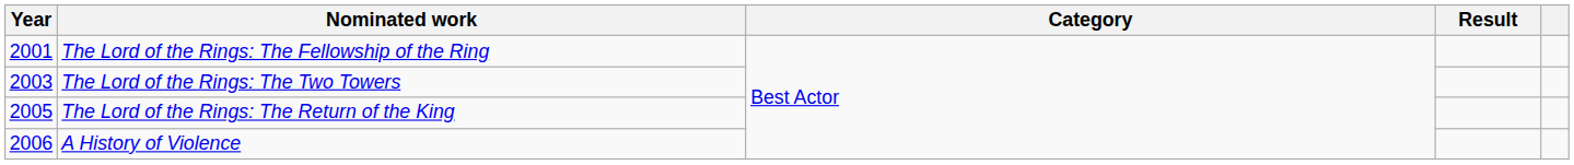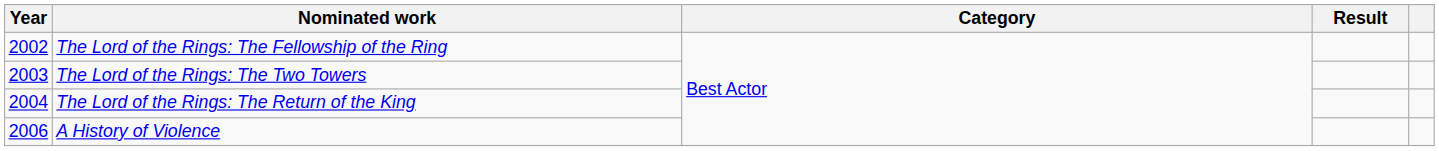The Lord of the Rings: The Fellowship of the Ring | Year: 2001 -> 2002
The Lord of the Rings: The Return of the King | Year: 2005 -> 2004
